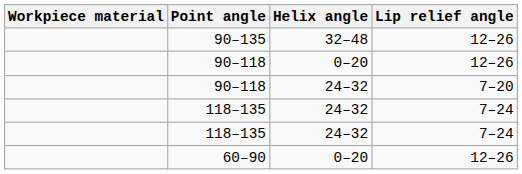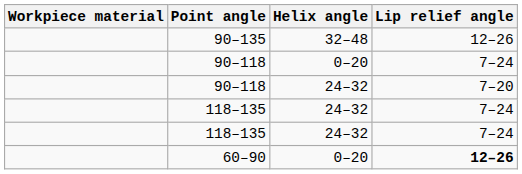90–118 / 0–20 | Lip relief angle: 12–26 -> 7–24
60–90 | Lip relief angle: normal -> bold
